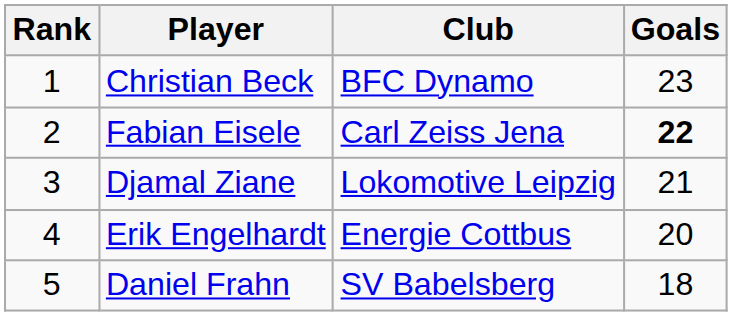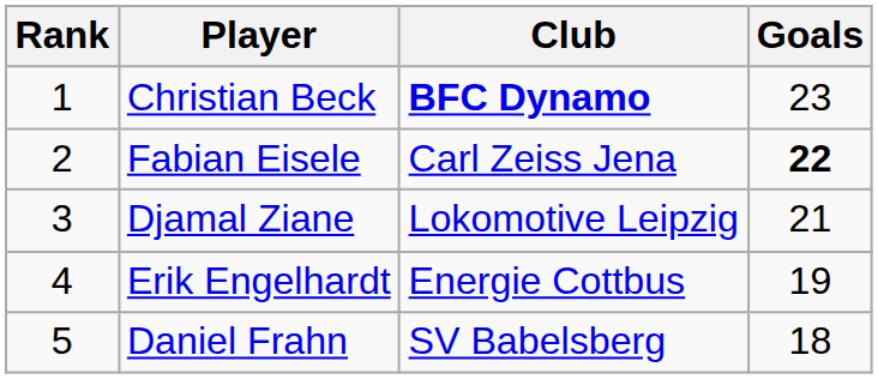Christian Beck | Club: normal -> bold
Erik Engelhardt | Goals: 20 -> 19
